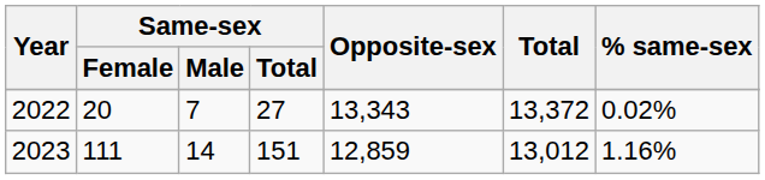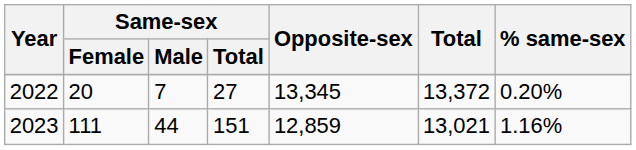2022 | Opposite-sex: 13,343 -> 13,345
2022 | % same-sex: 0.02% -> 0.20%
2023 | Same-sex / Male: 14 -> 44
2023 | Total: 13,012 -> 13,021
